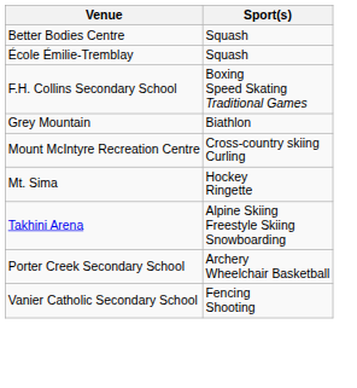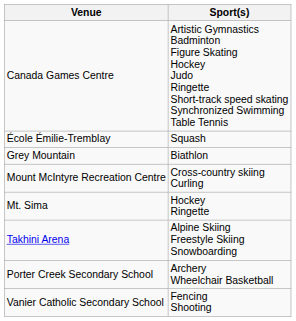- row: Better Bodies Centre | Squash
+ row: Canada Games Centre | Artistic Gymnastics Badminton Figure Skating Hockey Judo Ringette Short-track speed skating Synchronized Swimming Table Tennis
- row: F.H. Collins Secondary School | Boxing Speed Skating Traditional Games
